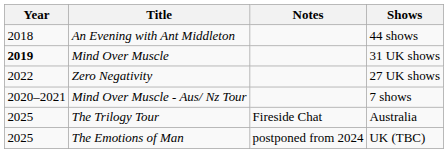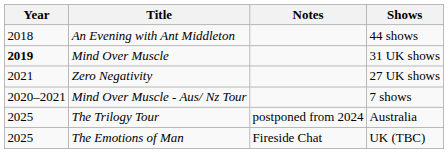Zero Negativity | Year: 2022 -> 2021
The Trilogy Tour | Notes: Fireside Chat -> postponed from 2024
The Emotions of Man | Notes: postponed from 2024 -> Fireside Chat
